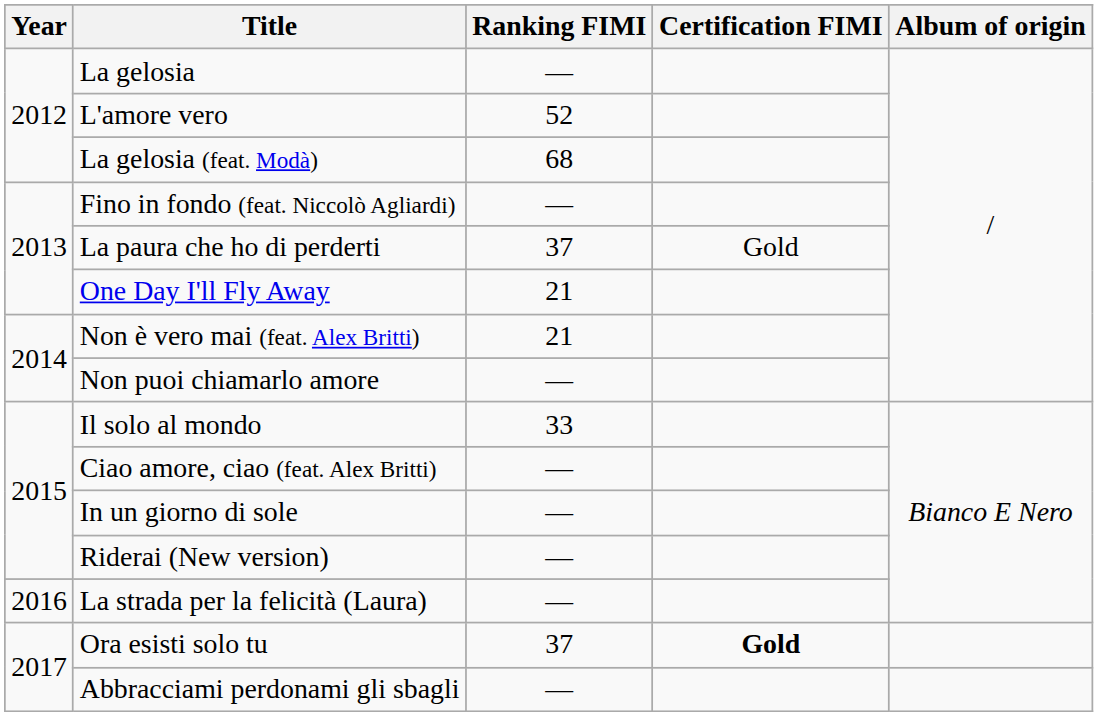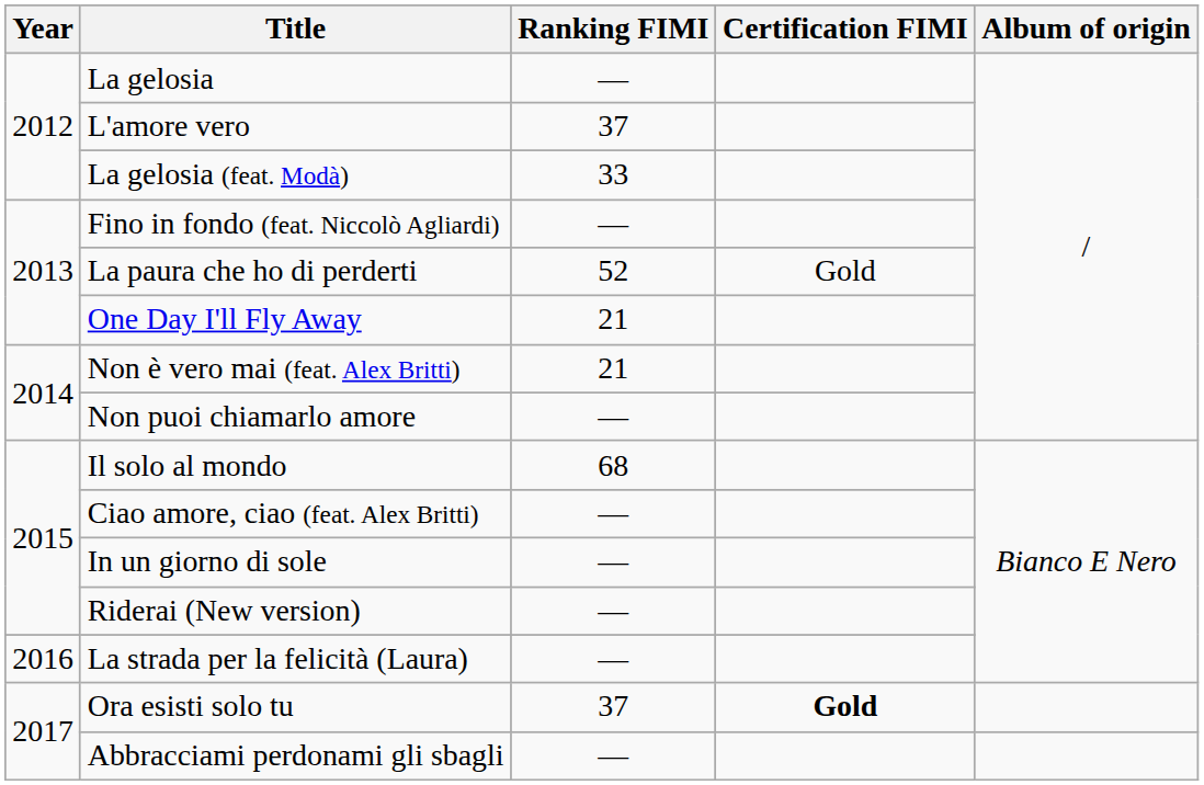L'amore vero | Ranking FIMI: 52 -> 37
La gelosia (feat. Modà) | Ranking FIMI: 68 -> 33
La paura che ho di perderti | Ranking FIMI: 37 -> 52
Il solo al mondo | Ranking FIMI: 33 -> 68
